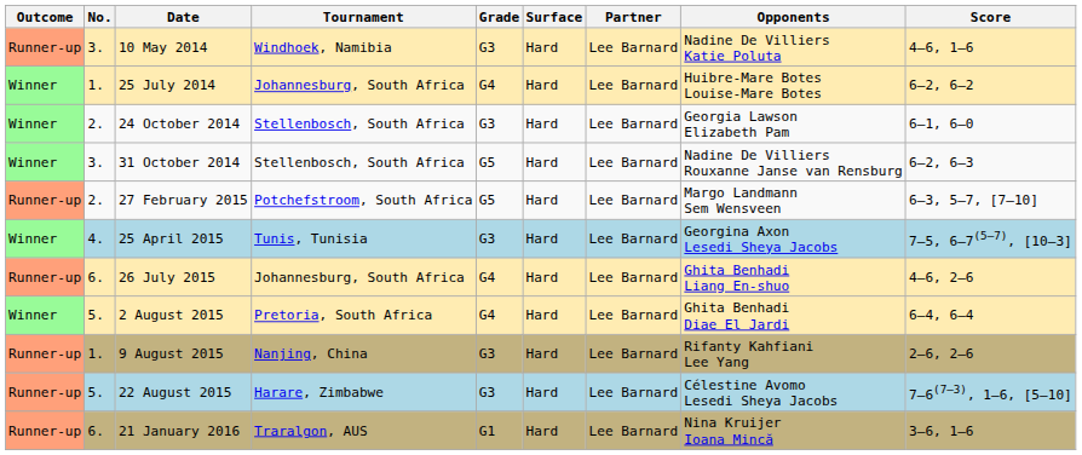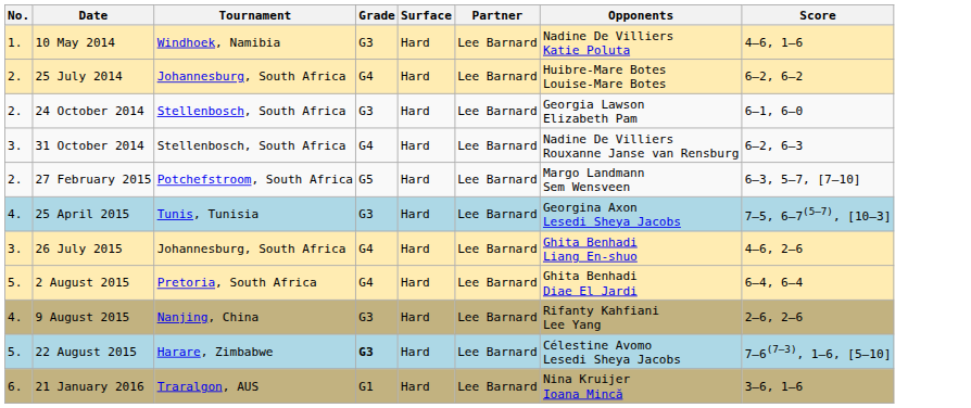- column: Outcome | Runner-up | Winner | Winner | Winner | Runner-up | Winner | Runner-up | Winner | Runner-up | Runner-up | Runner-up
10 May 2014 | No.: 3. -> 1.
25 July 2014 | No.: 1. -> 2.
31 October 2014 | Grade: G5 -> G4
26 July 2015 | No.: 6. -> 3.
9 August 2015 | No.: 1. -> 4.
22 August 2015 | Grade: normal -> bold
